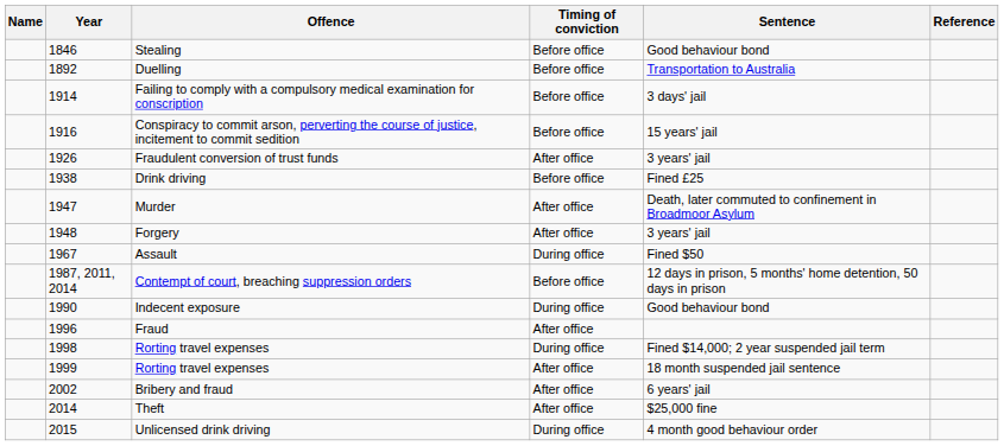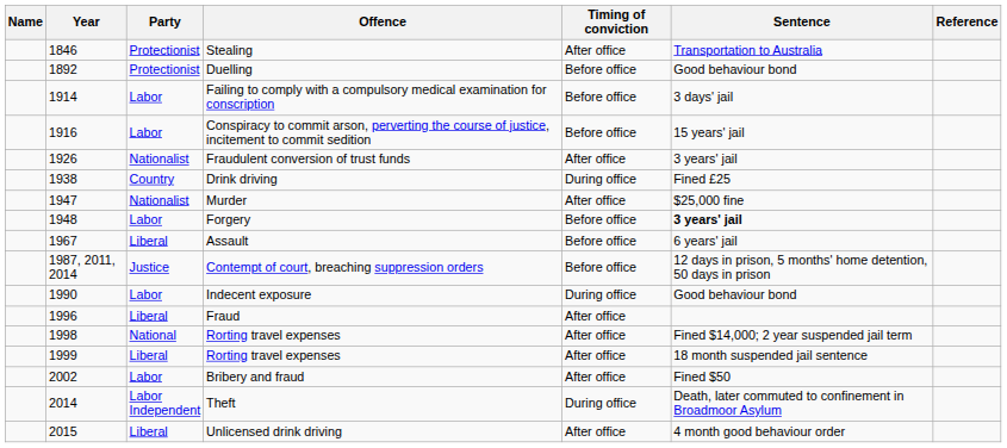+ column: Party | Protectionist | Protectionist | Labor | Labor | Nationalist | Country | Nationalist | Labor | Liberal | Justice | Labor | Liberal | National | Liberal | Labor | Labor Independent | Liberal
Stealing | Timing of conviction: Before office -> After office
Stealing | Sentence: Good behaviour bond -> Transportation to Australia
Duelling | Sentence: Transportation to Australia -> Good behaviour bond
Drink driving | Timing of conviction: Before office -> During office
Murder | Sentence: Death, later commuted to confinement in Broadmoor Asylum -> $25,000 fine
Forgery | Timing of conviction: After office -> Before office
Forgery | Sentence: normal -> bold
Assault | Timing of conviction: During office -> Before office
Assault | Sentence: Fined $50 -> 6 years' jail
1998 / Rorting travel expenses | Timing of conviction: During office -> After office
Bribery and fraud | Sentence: 6 years' jail -> Fined $50
Theft | Timing of conviction: After office -> During office
Theft | Sentence: $25,000 fine -> Death, later commuted to confinement in Broadmoor Asylum
Unlicensed drink driving | Timing of conviction: During office -> After office
